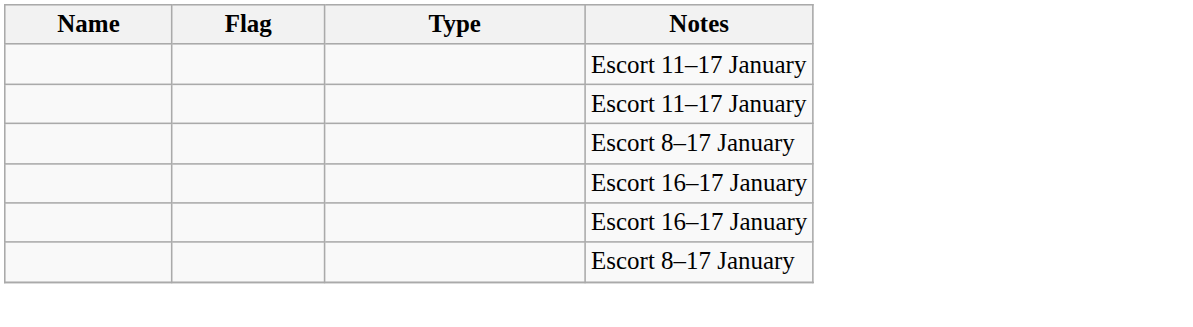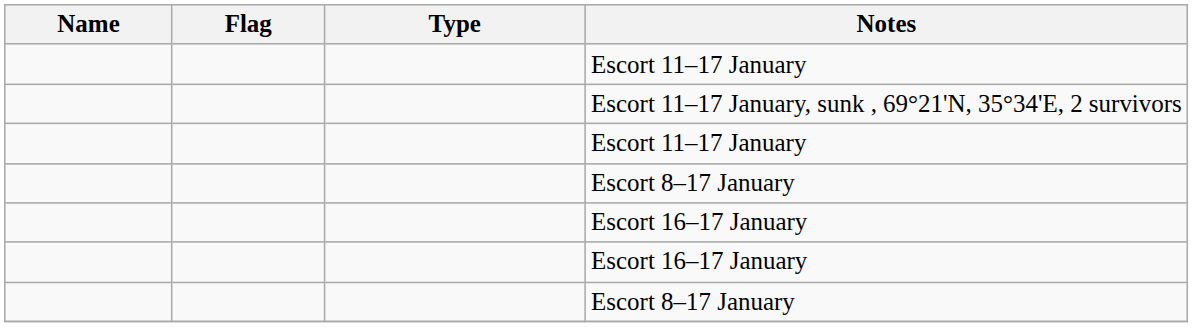+ row: Escort 11–17 January, sunk , 69°21'N, 35°34'E, 2 survivors
